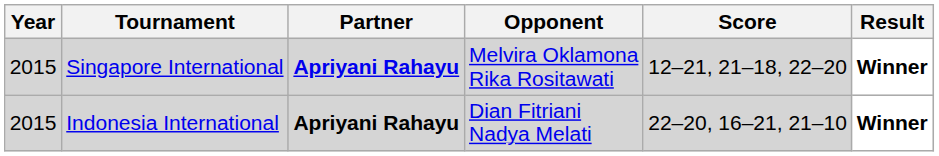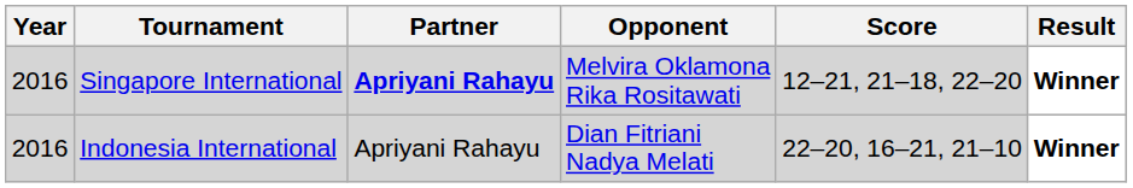Singapore International | Year: 2015 -> 2016
Indonesia International | Year: 2015 -> 2016
Indonesia International | Partner: bold -> normal
